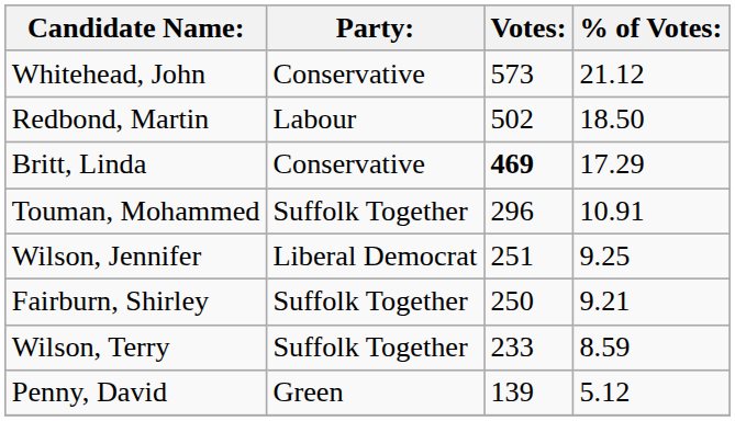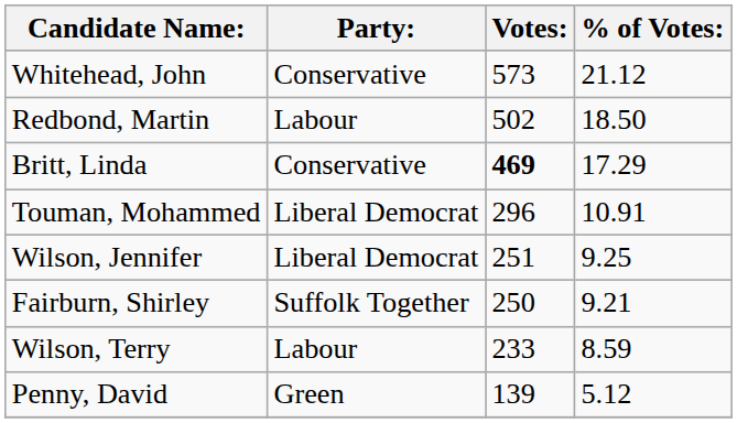Touman, Mohammed | Party:: Suffolk Together -> Liberal Democrat
Wilson, Terry | Party:: Suffolk Together -> Labour
